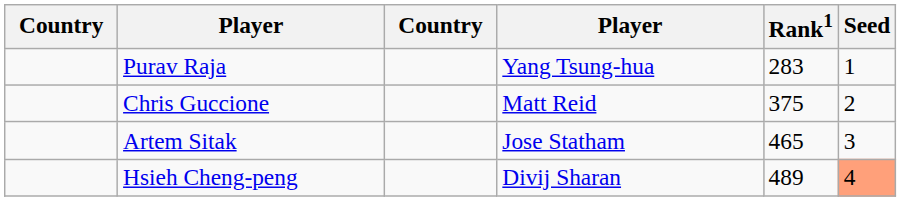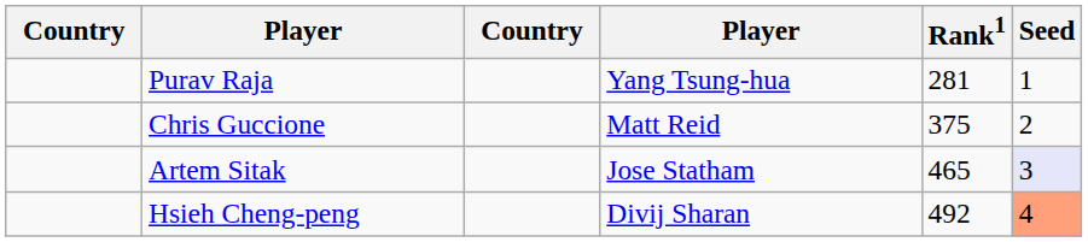Purav Raja | Rank1: 283 -> 281
Artem Sitak | Seed: no background -> lavender background
Hsieh Cheng-peng | Rank1: 489 -> 492
